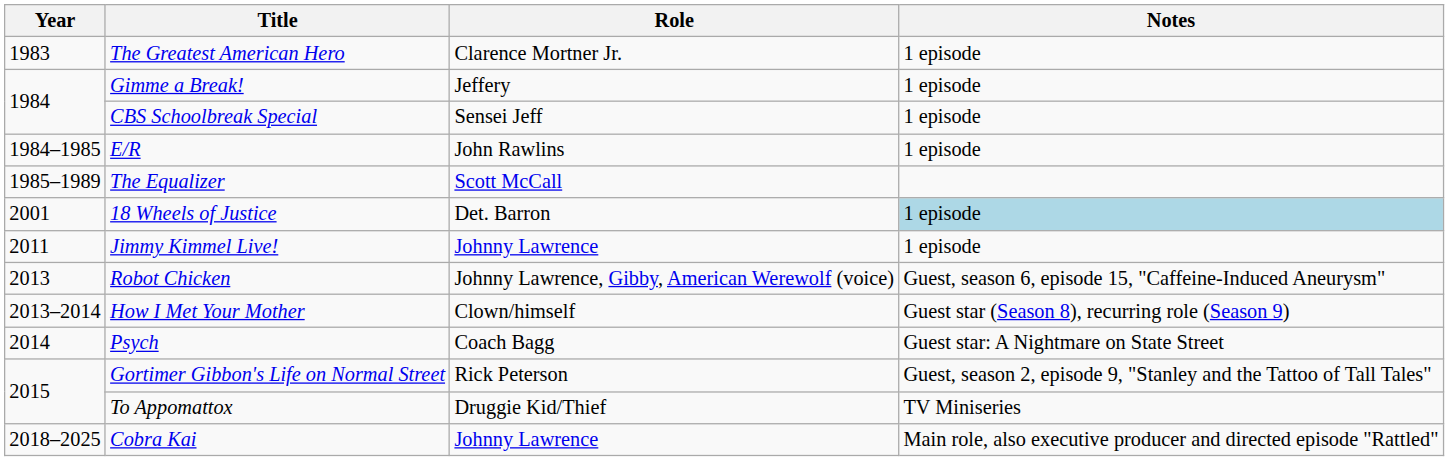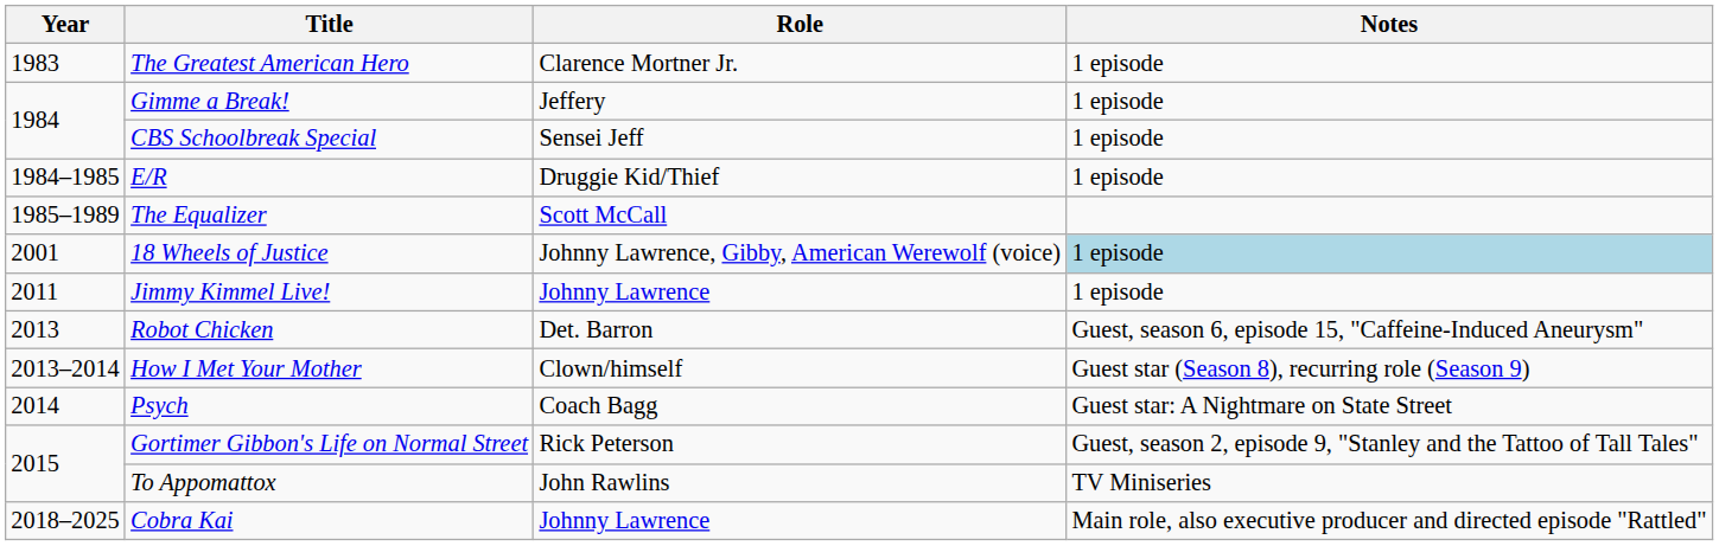E/R | Role: John Rawlins -> Druggie Kid/Thief
18 Wheels of Justice | Role: Det. Barron -> Johnny Lawrence, Gibby, American Werewolf (voice)
Robot Chicken | Role: Johnny Lawrence, Gibby, American Werewolf (voice) -> Det. Barron
To Appomattox | Role: Druggie Kid/Thief -> John Rawlins
